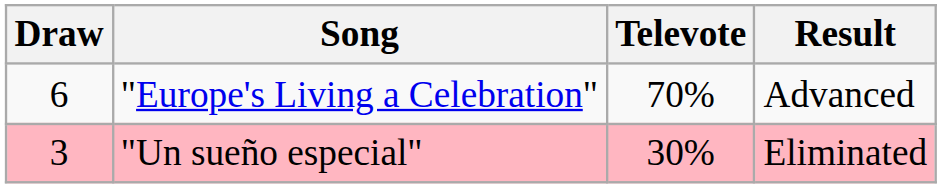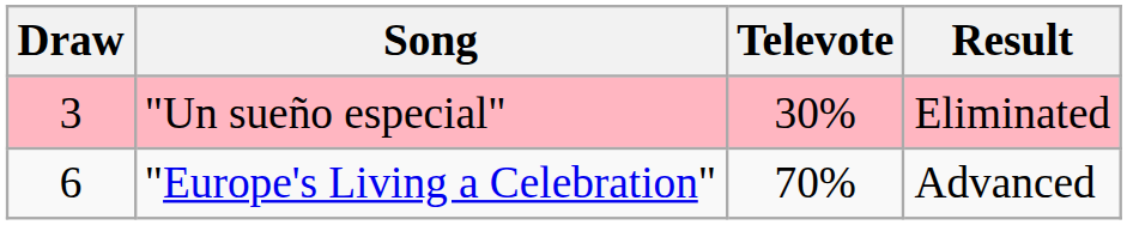rows swapped: "Un sueño especial" <-> "Europe's Living a Celebration"
